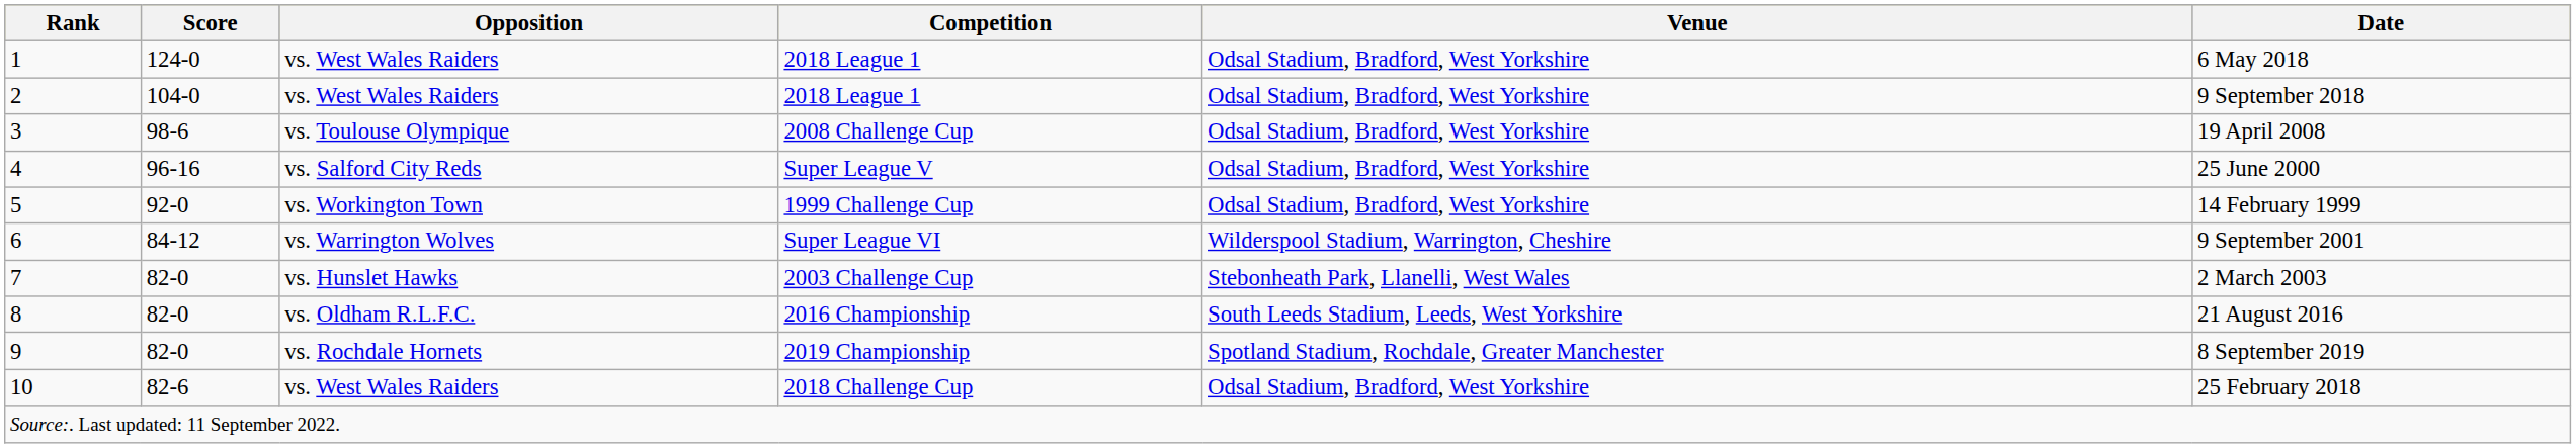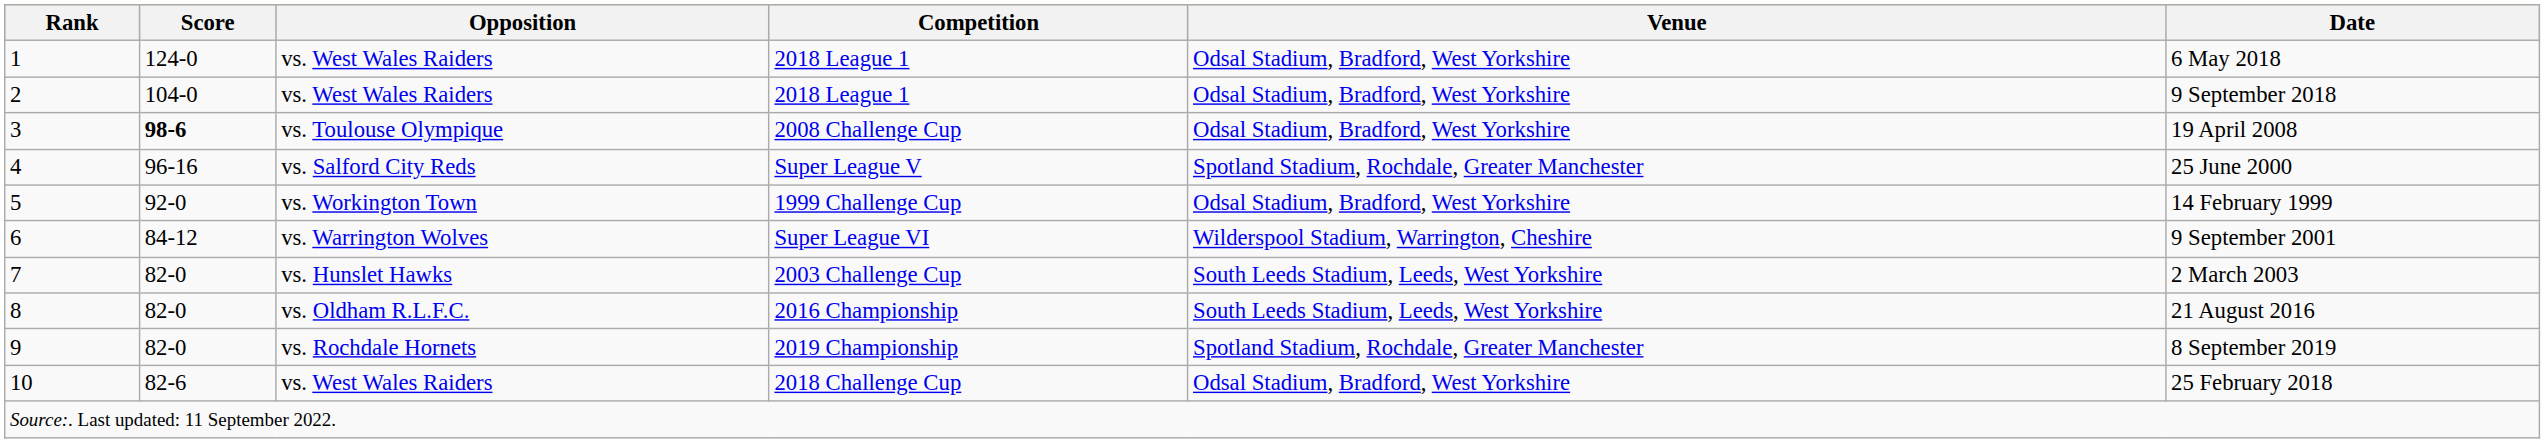2008 Challenge Cup | Score: normal -> bold
Super League V | Venue: Odsal Stadium, Bradford, West Yorkshire -> Spotland Stadium, Rochdale, Greater Manchester
2003 Challenge Cup | Venue: Stebonheath Park, Llanelli, West Wales -> South Leeds Stadium, Leeds, West Yorkshire
